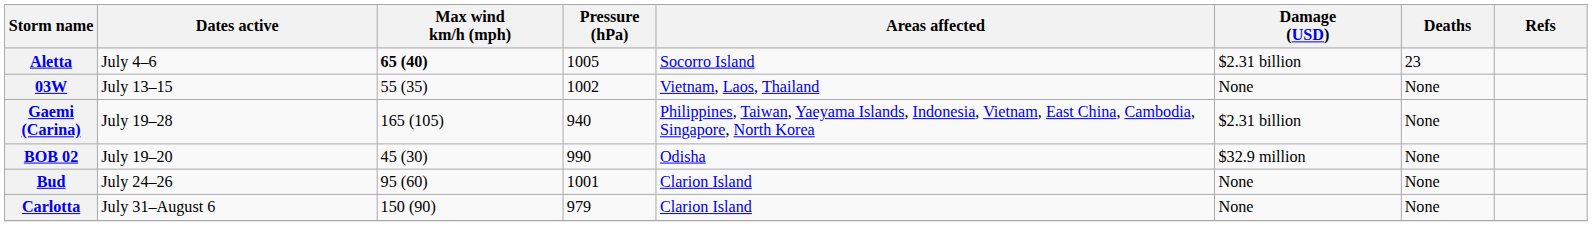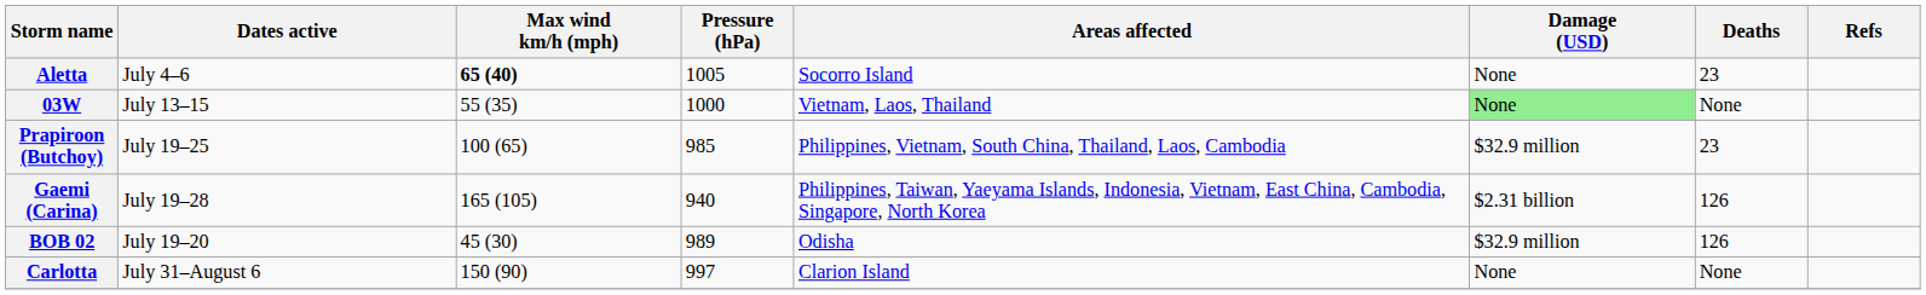Aletta | Damage (USD): $2.31 billion -> None
03W | Pressure (hPa): 1002 -> 1000
03W | Damage (USD): no background -> lightgreen background
+ row: Prapiroon (Butchoy) | July 19–25 | 100 (65) | 985 | Philippines, Vietnam, South China, Thailand, Laos, Cambodia | $32.9 million | 23
Gaemi (Carina) | Deaths: None -> 126
BOB 02 | Pressure (hPa): 990 -> 989
BOB 02 | Deaths: None -> 126
- row: Bud | July 24–26 | 95 (60) | 1001 | Clarion Island | None | None
Carlotta | Pressure (hPa): 979 -> 997
